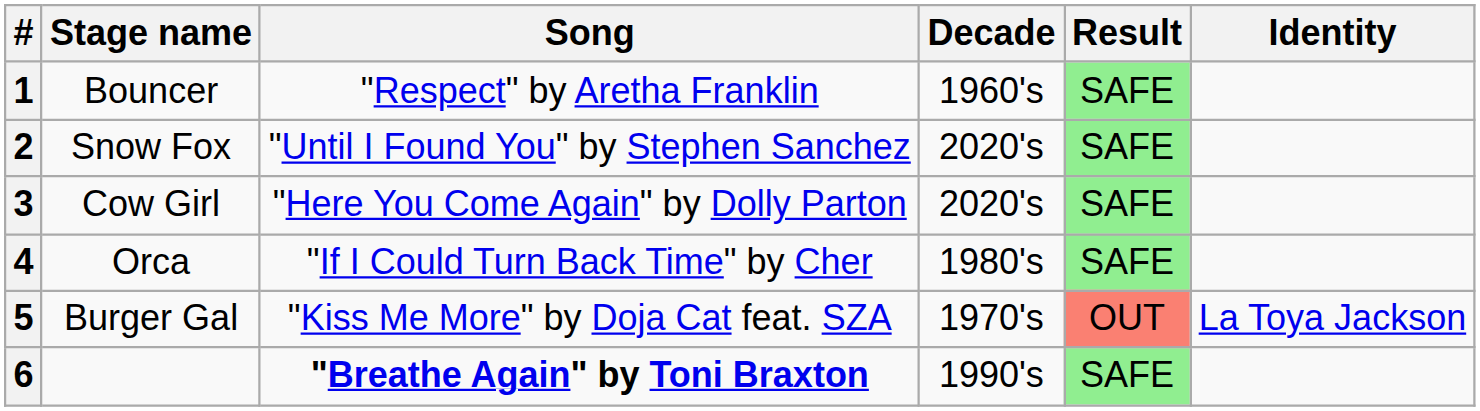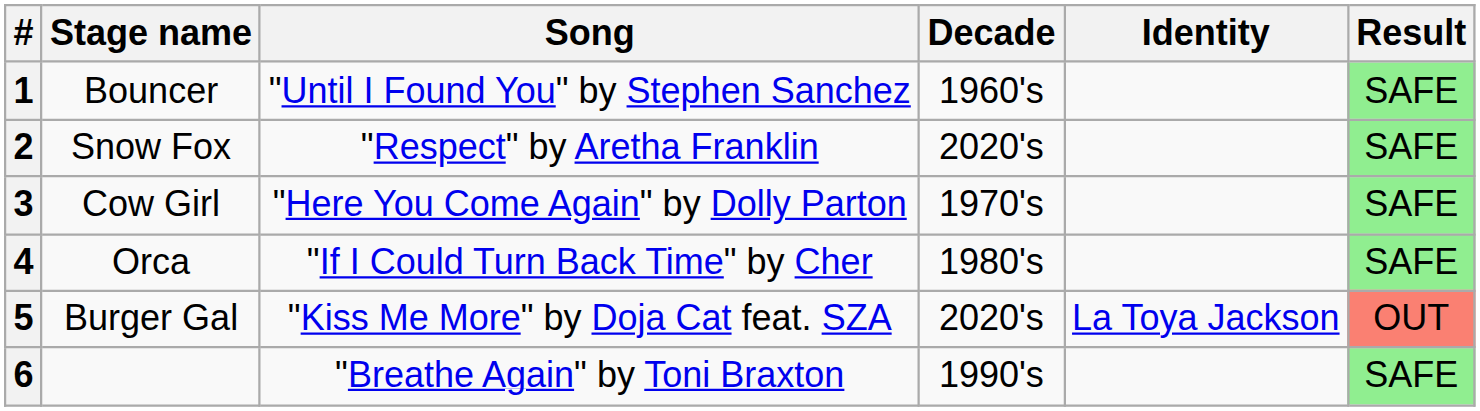columns swapped: Identity <-> Result
1 | Song: "Respect" by Aretha Franklin -> "Until I Found You" by Stephen Sanchez
2 | Song: "Until I Found You" by Stephen Sanchez -> "Respect" by Aretha Franklin
3 | Decade: 2020's -> 1970's
5 | Decade: 1970's -> 2020's
6 | Song: bold -> normal
